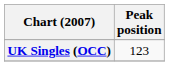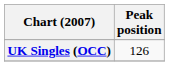UK Singles (OCC) | Peak position: 123 -> 126
